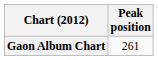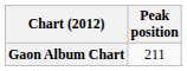Gaon Album Chart | Peak position: 261 -> 211
